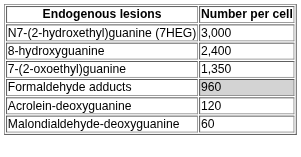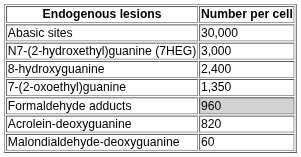+ row: Abasic sites | 30,000
Acrolein-deoxyguanine | Number per cell: 120 -> 820
